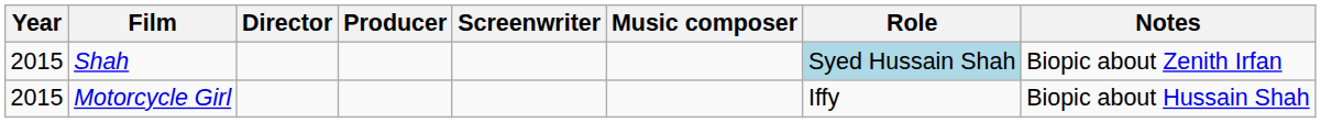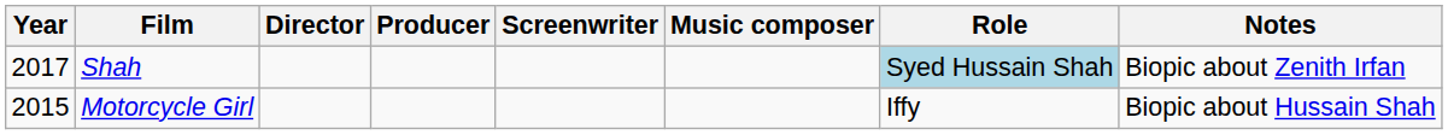Shah | Year: 2015 -> 2017
